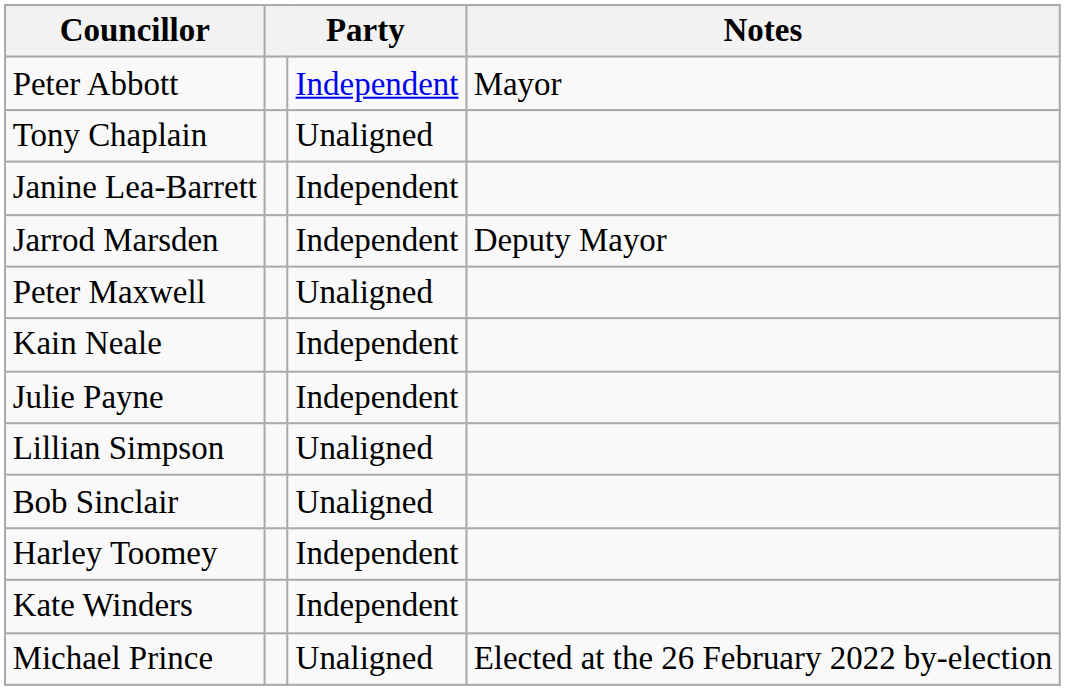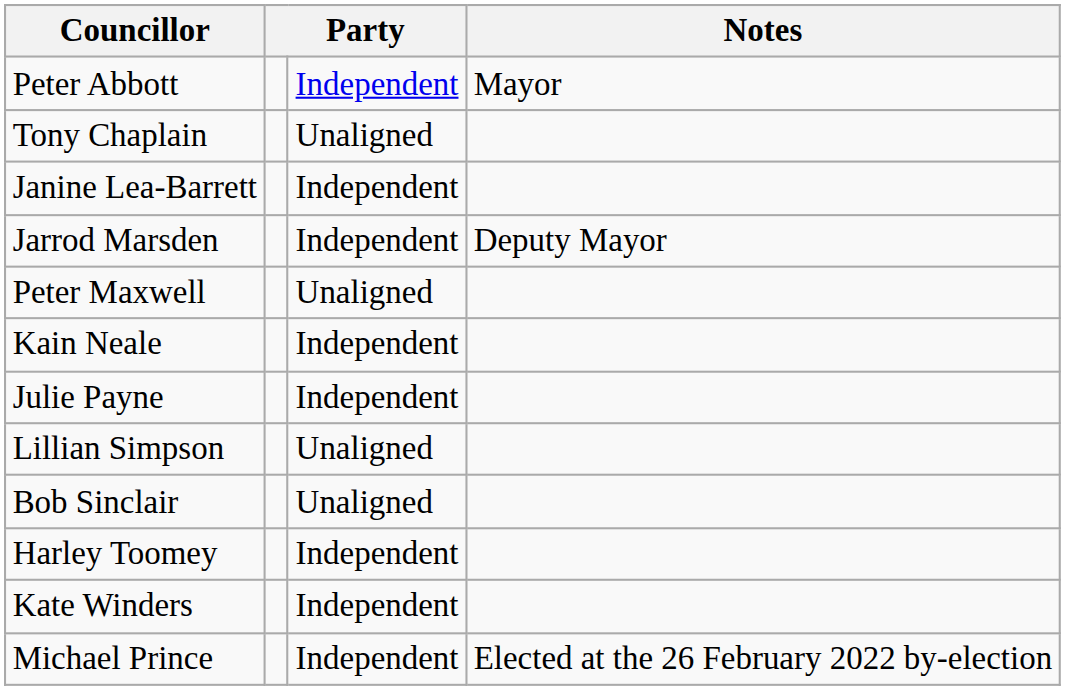Michael Prince | column 3: Unaligned -> Independent
